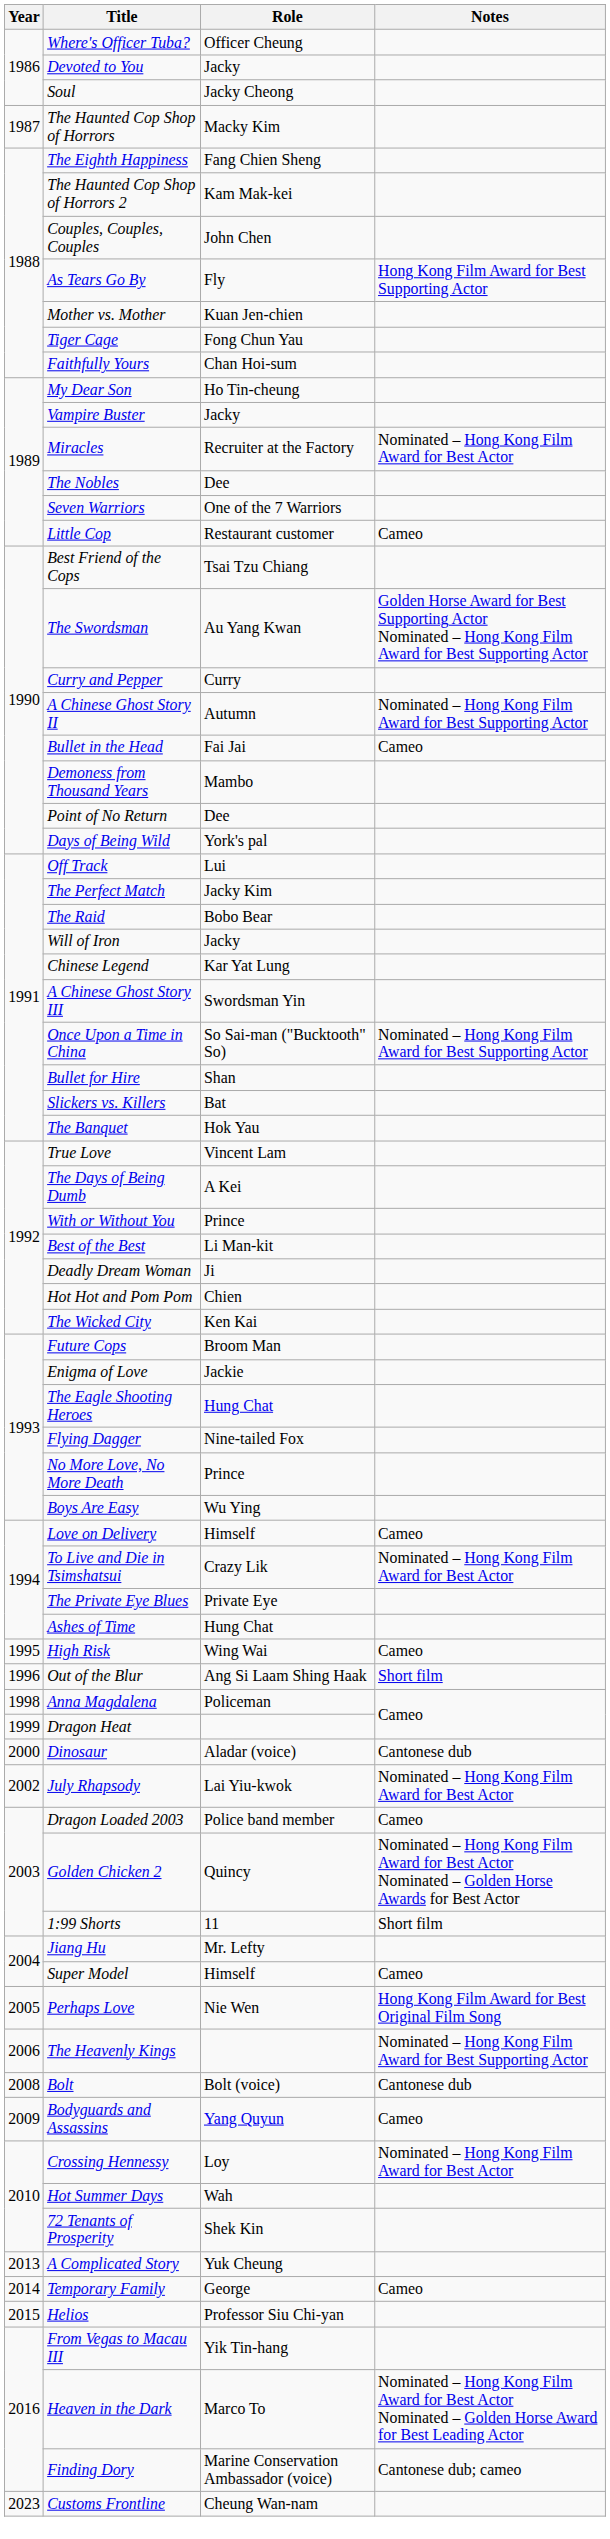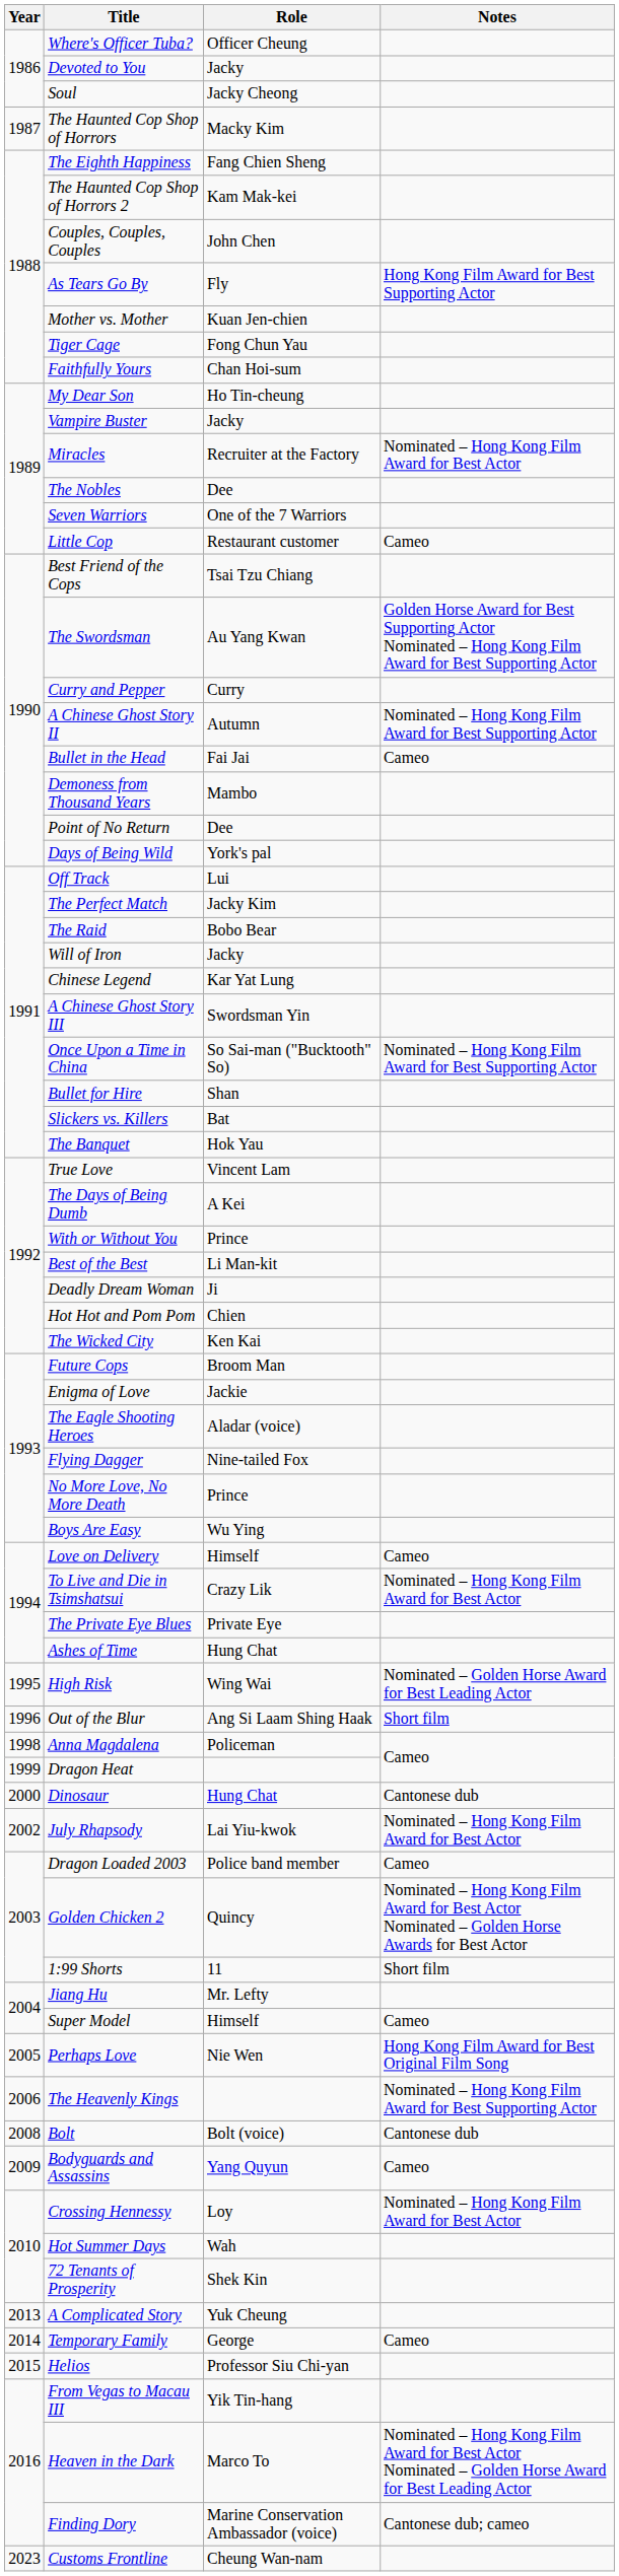The Eagle Shooting Heroes | Role: Hung Chat -> Aladar (voice)
High Risk | Notes: Cameo -> Nominated – Golden Horse Award for Best Leading Actor
Dinosaur | Role: Aladar (voice) -> Hung Chat
